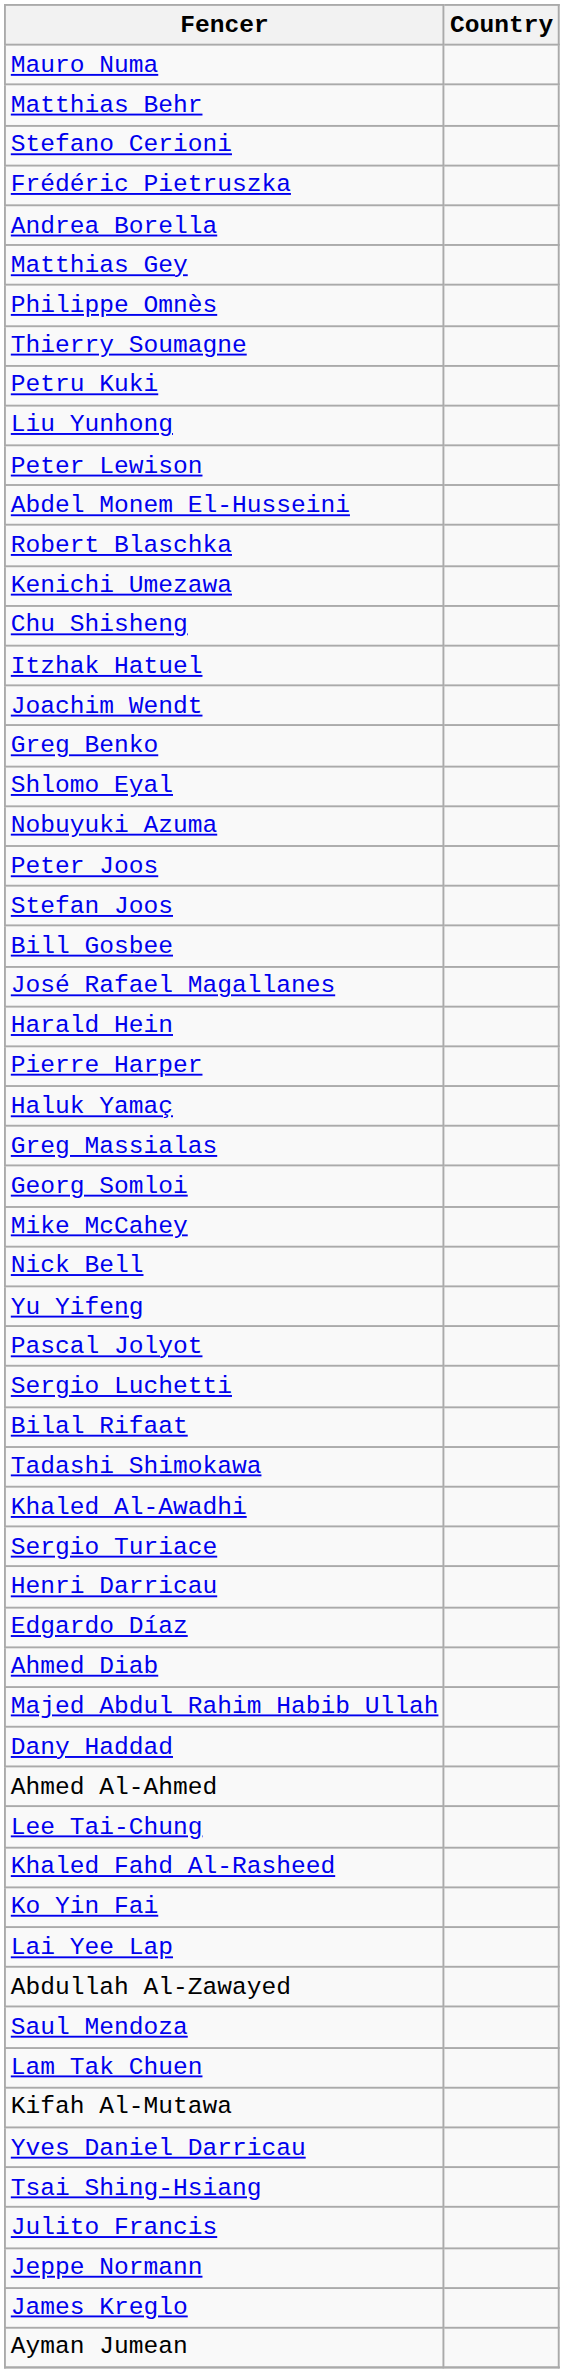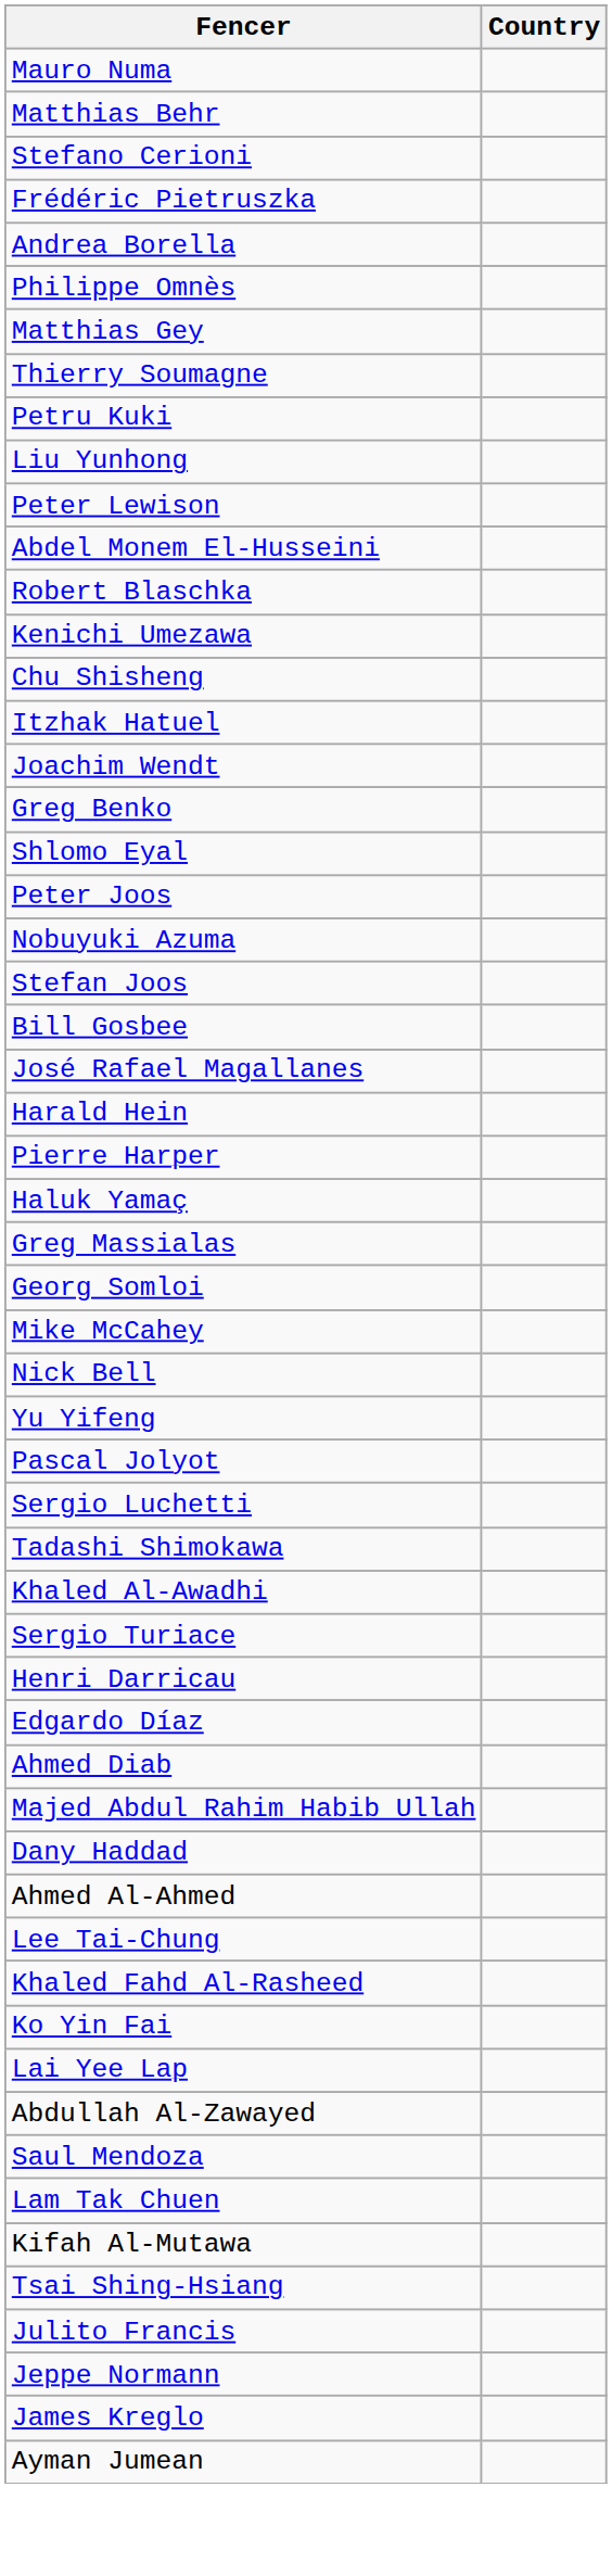rows swapped: Matthias Gey <-> Philippe Omnès
rows swapped: Nobuyuki Azuma <-> Peter Joos
- row: Bilal Rifaat
- row: Yves Daniel Darricau
